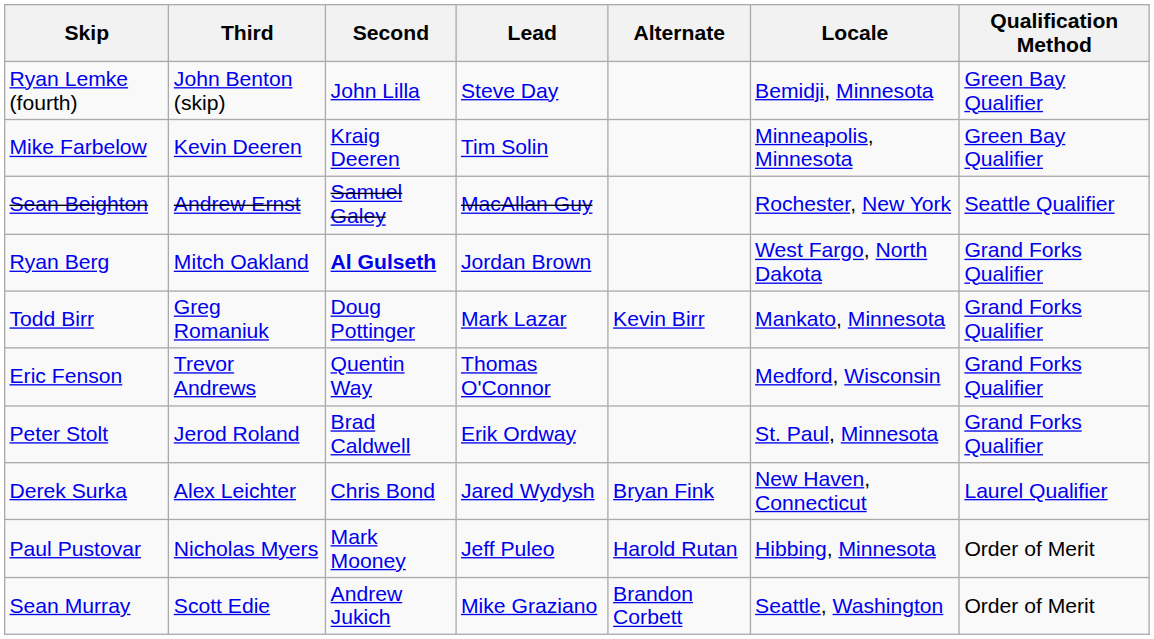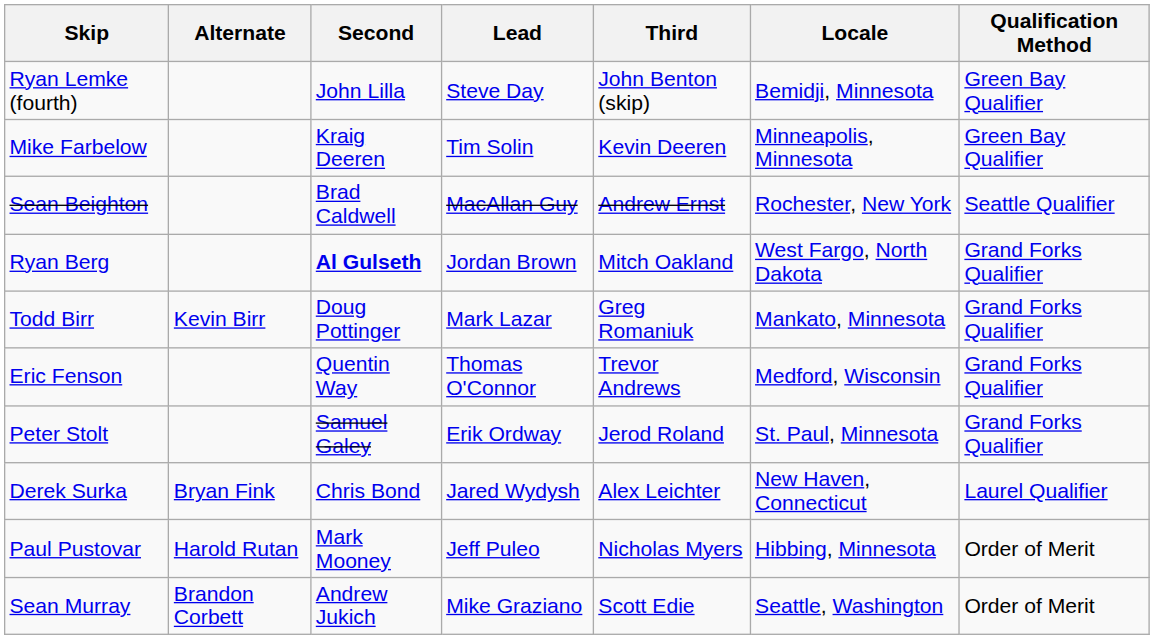columns swapped: Third <-> Alternate
Sean Beighton | Second: Samuel Galey -> Brad Caldwell
Peter Stolt | Second: Brad Caldwell -> Samuel Galey
